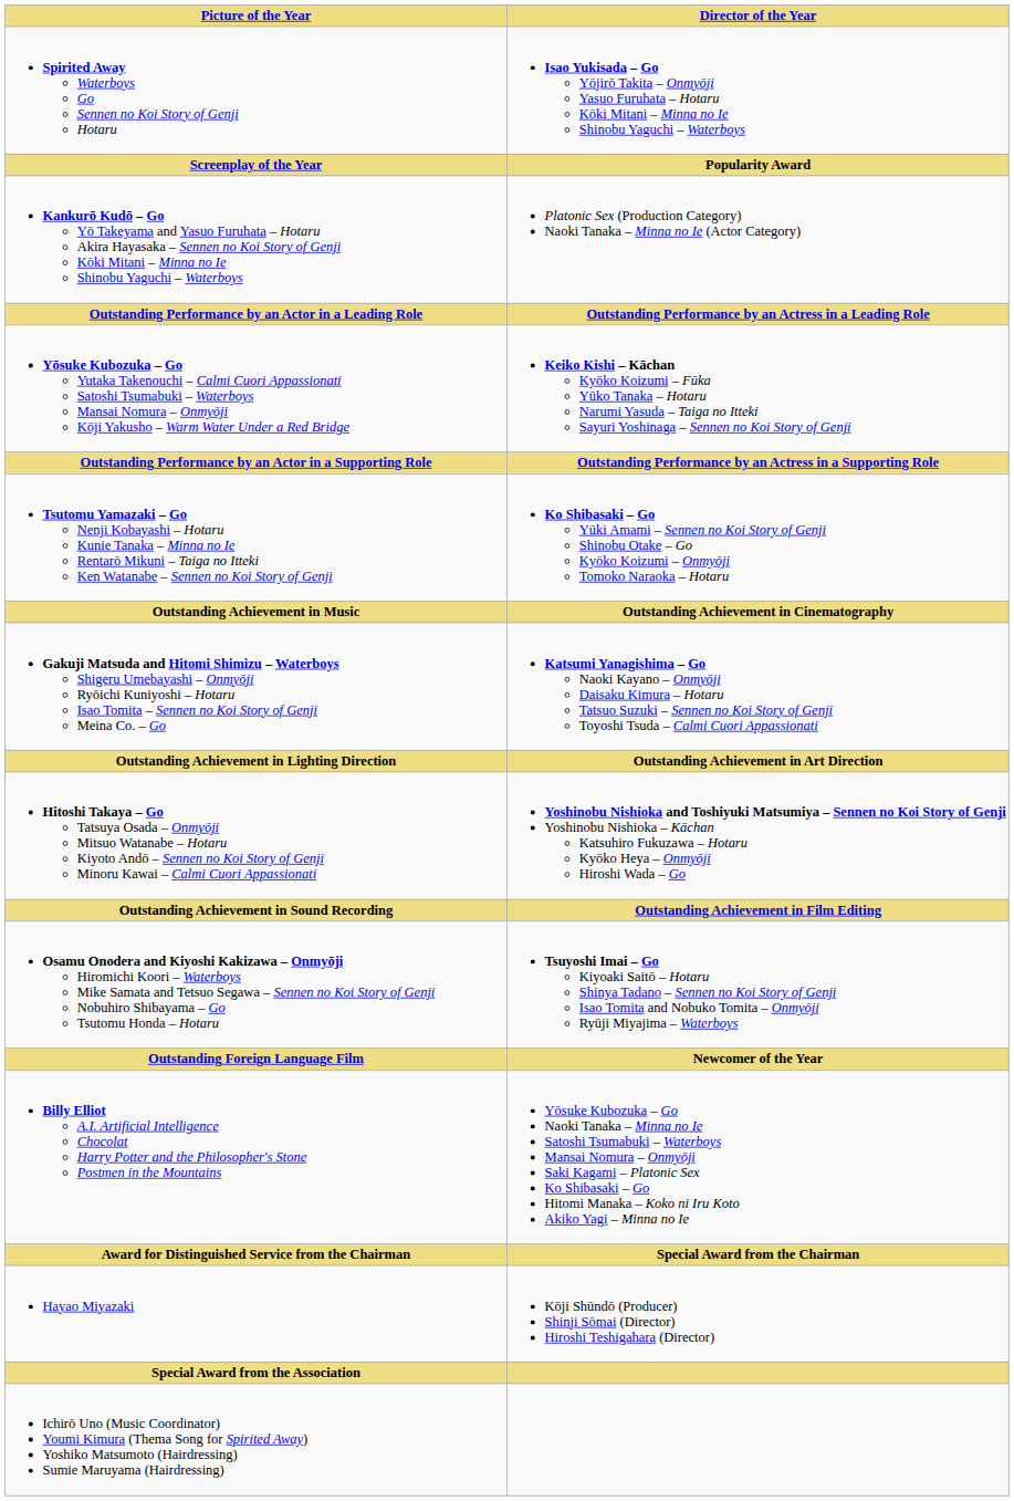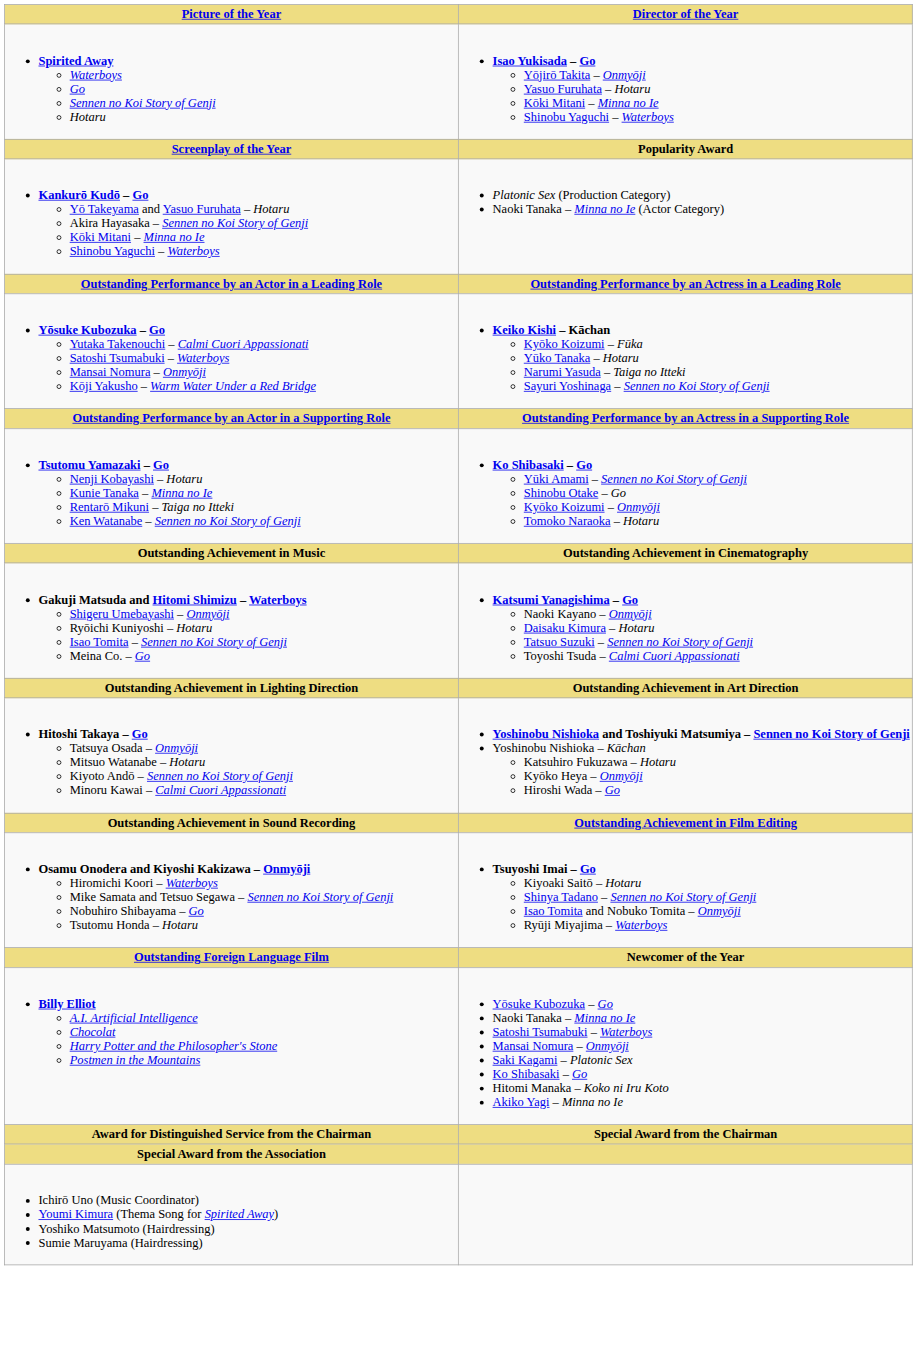- row: Hayao Miyazaki | Kōji Shūndō (Producer) Shinji Sōmai (Director) Hiroshi Teshigahara (Director)
